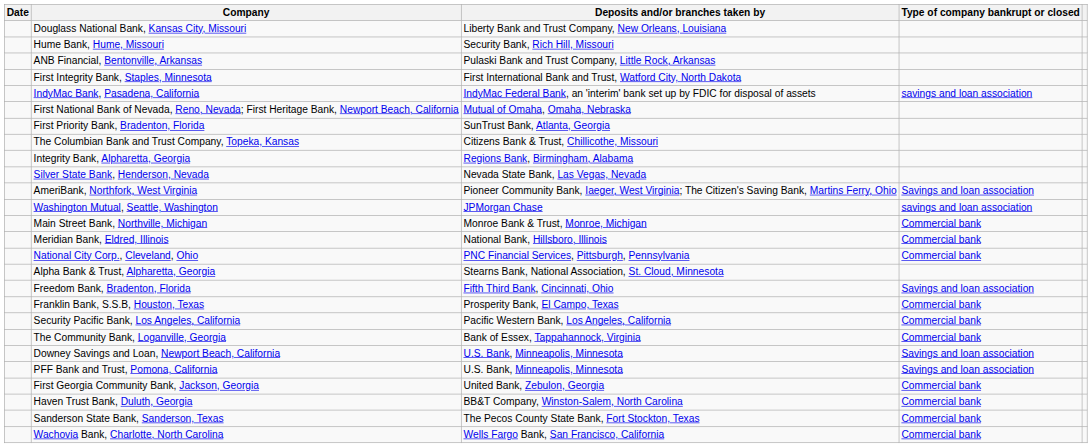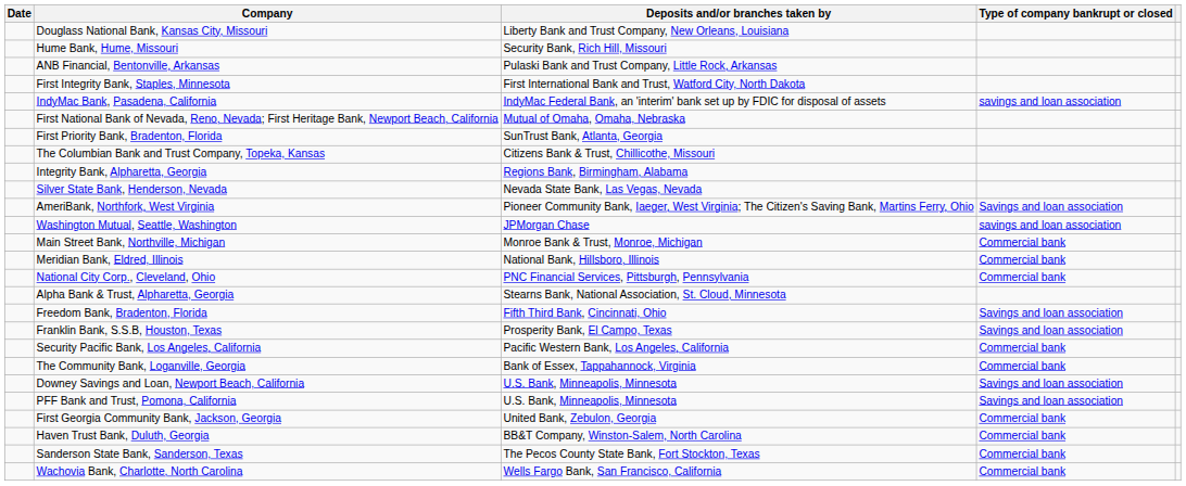Franklin Bank, S.S.B, Houston, Texas | Type of company bankrupt or closed: Commercial bank -> Savings and loan association
